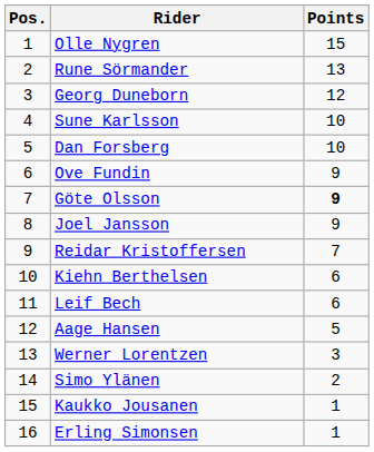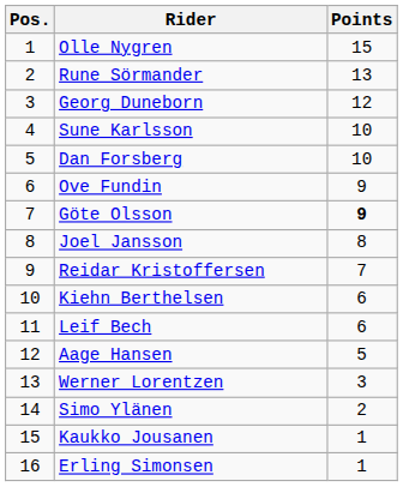Joel Jansson | Points: 9 -> 8
